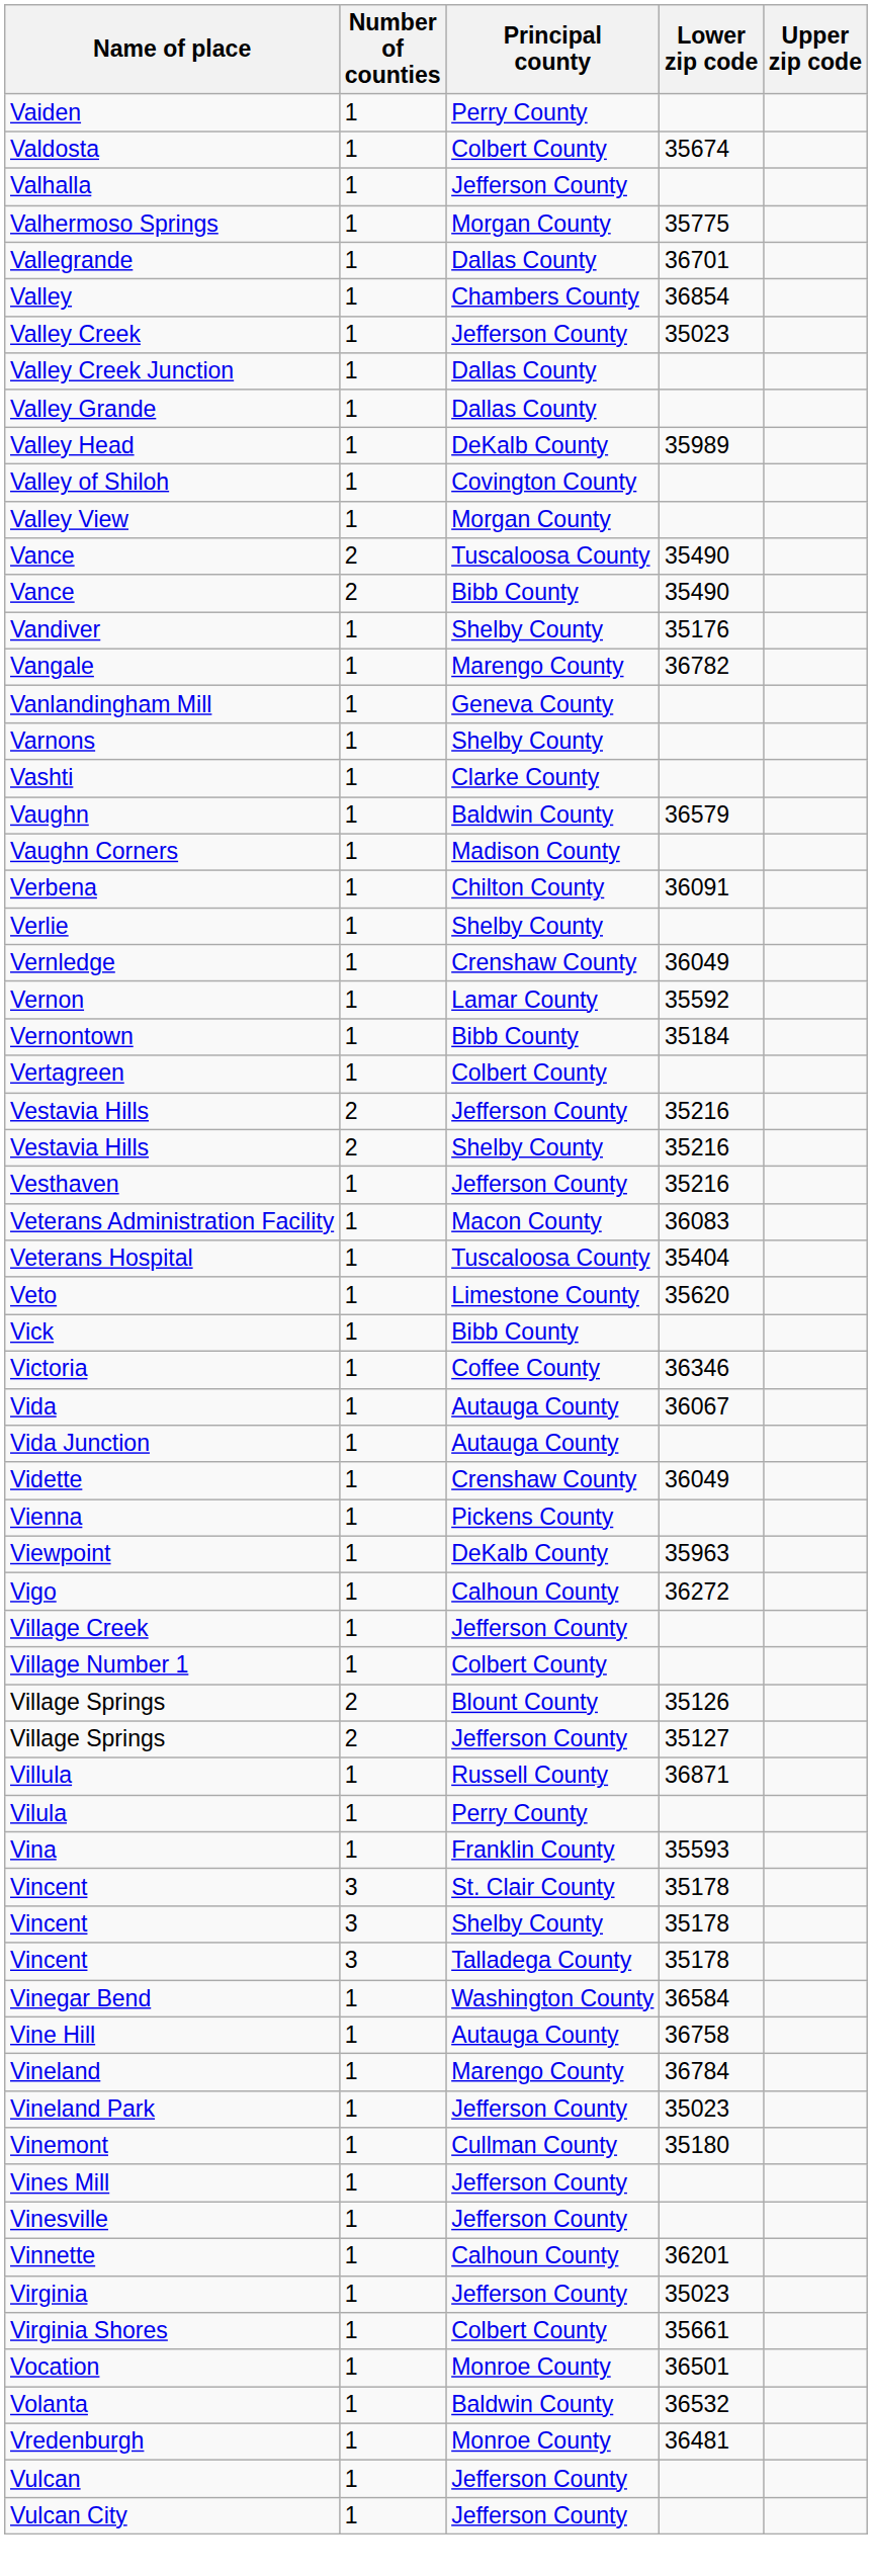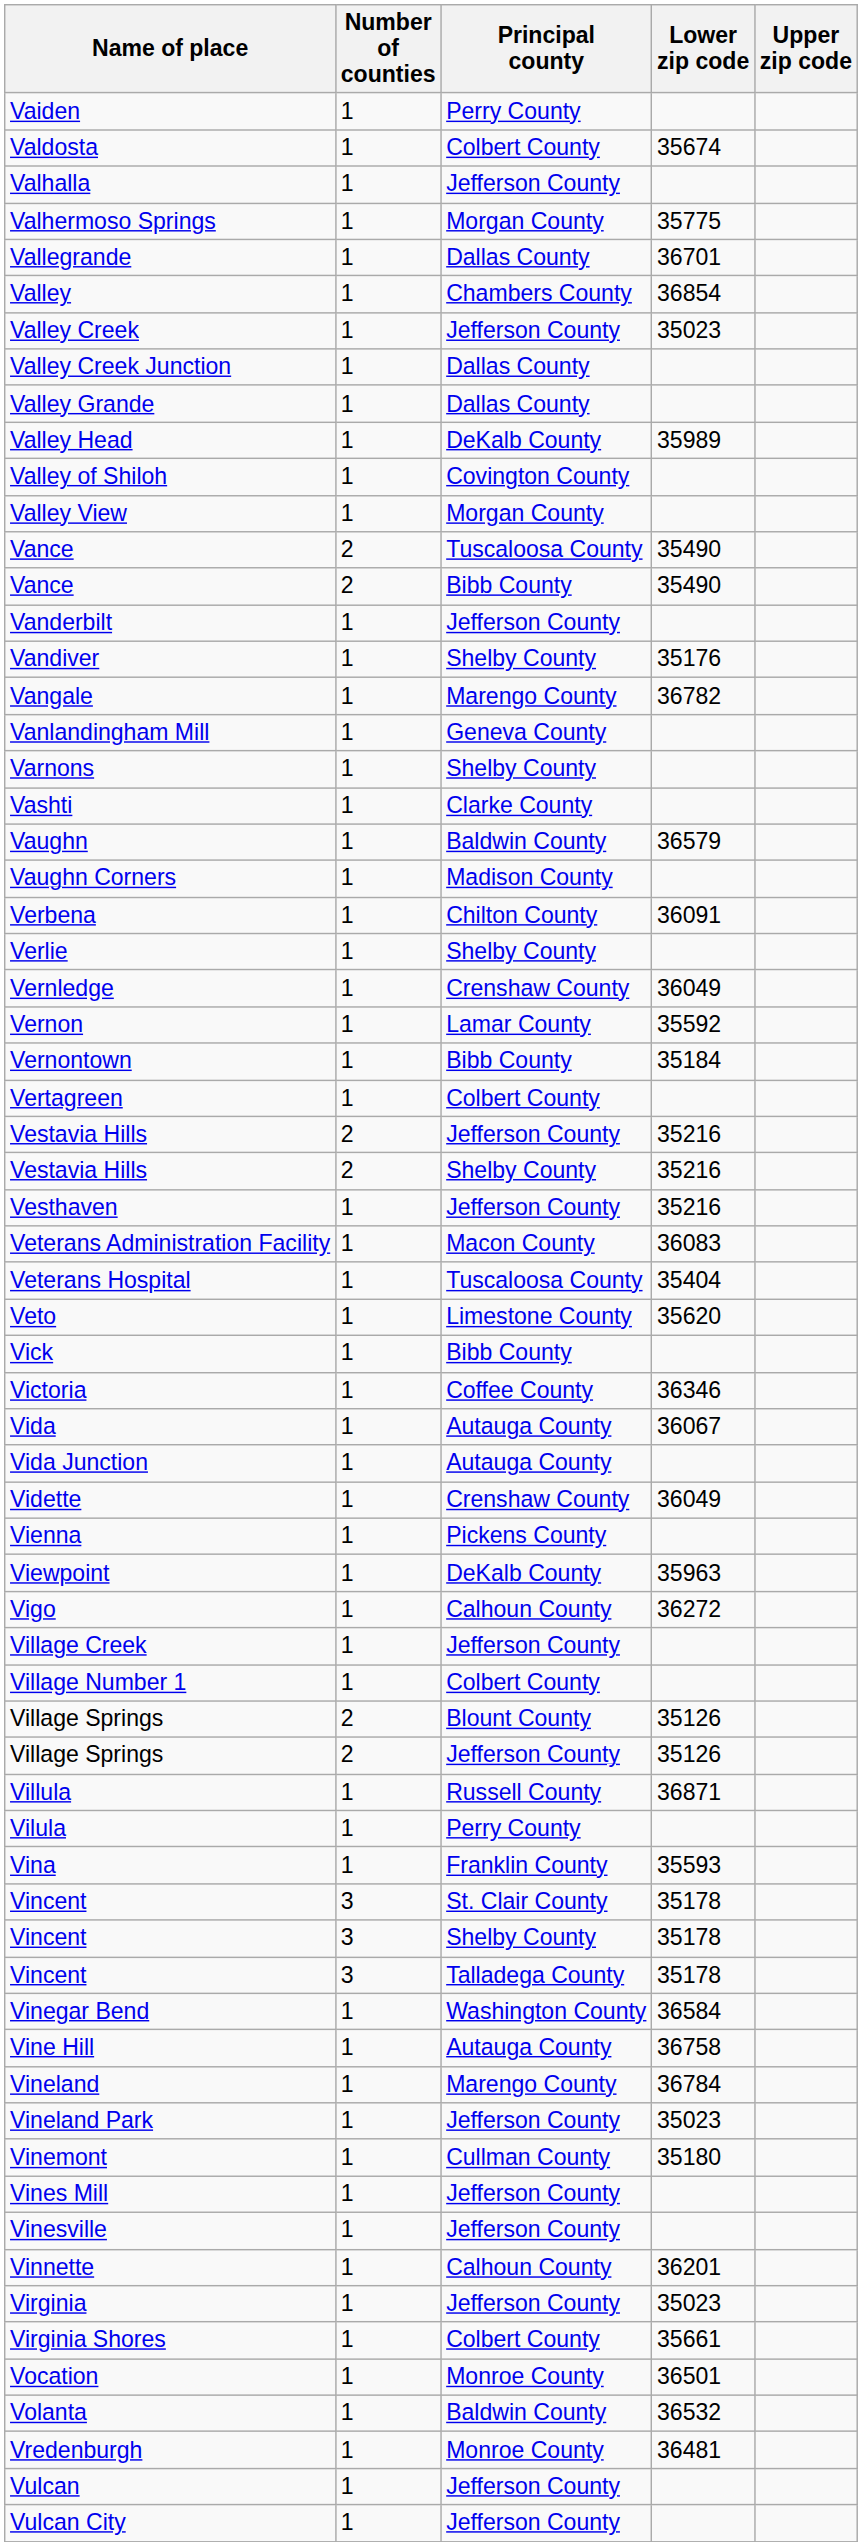+ row: Vanderbilt | 1 | Jefferson County
Village Springs / Jefferson County | Lower zip code: 35127 -> 35126
